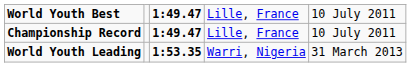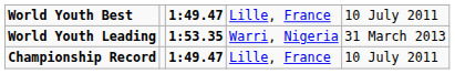rows swapped: Championship Record <-> World Youth Leading
